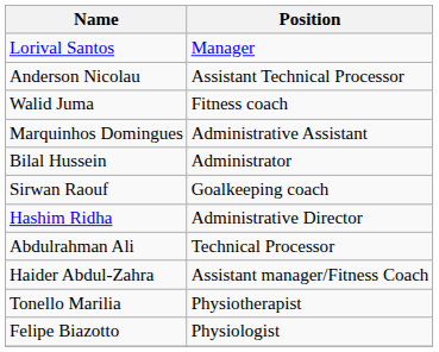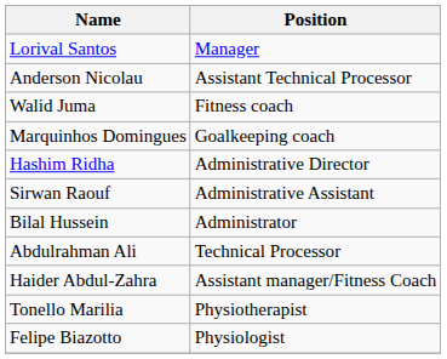Marquinhos Domingues | Position: Administrative Assistant -> Goalkeeping coach
rows swapped: Hashim Ridha <-> Bilal Hussein
Sirwan Raouf | Position: Goalkeeping coach -> Administrative Assistant
